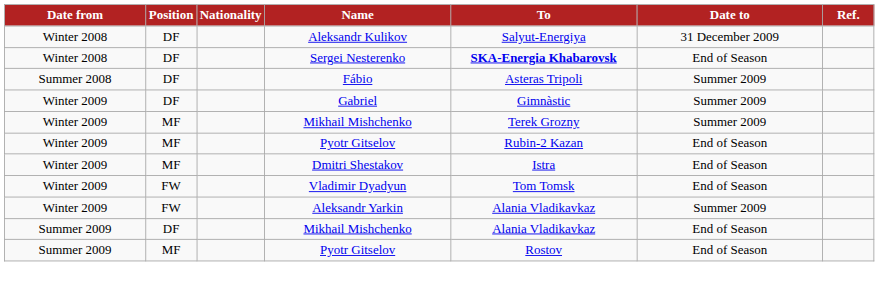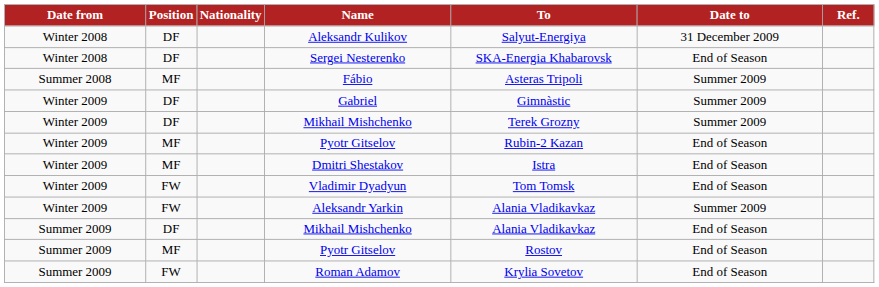Sergei Nesterenko | To: bold -> normal
Fábio | Position: DF -> MF
Winter 2009 / Mikhail Mishchenko | Position: MF -> DF
+ row: Summer 2009 | FW | Roman Adamov | Krylia Sovetov | End of Season
